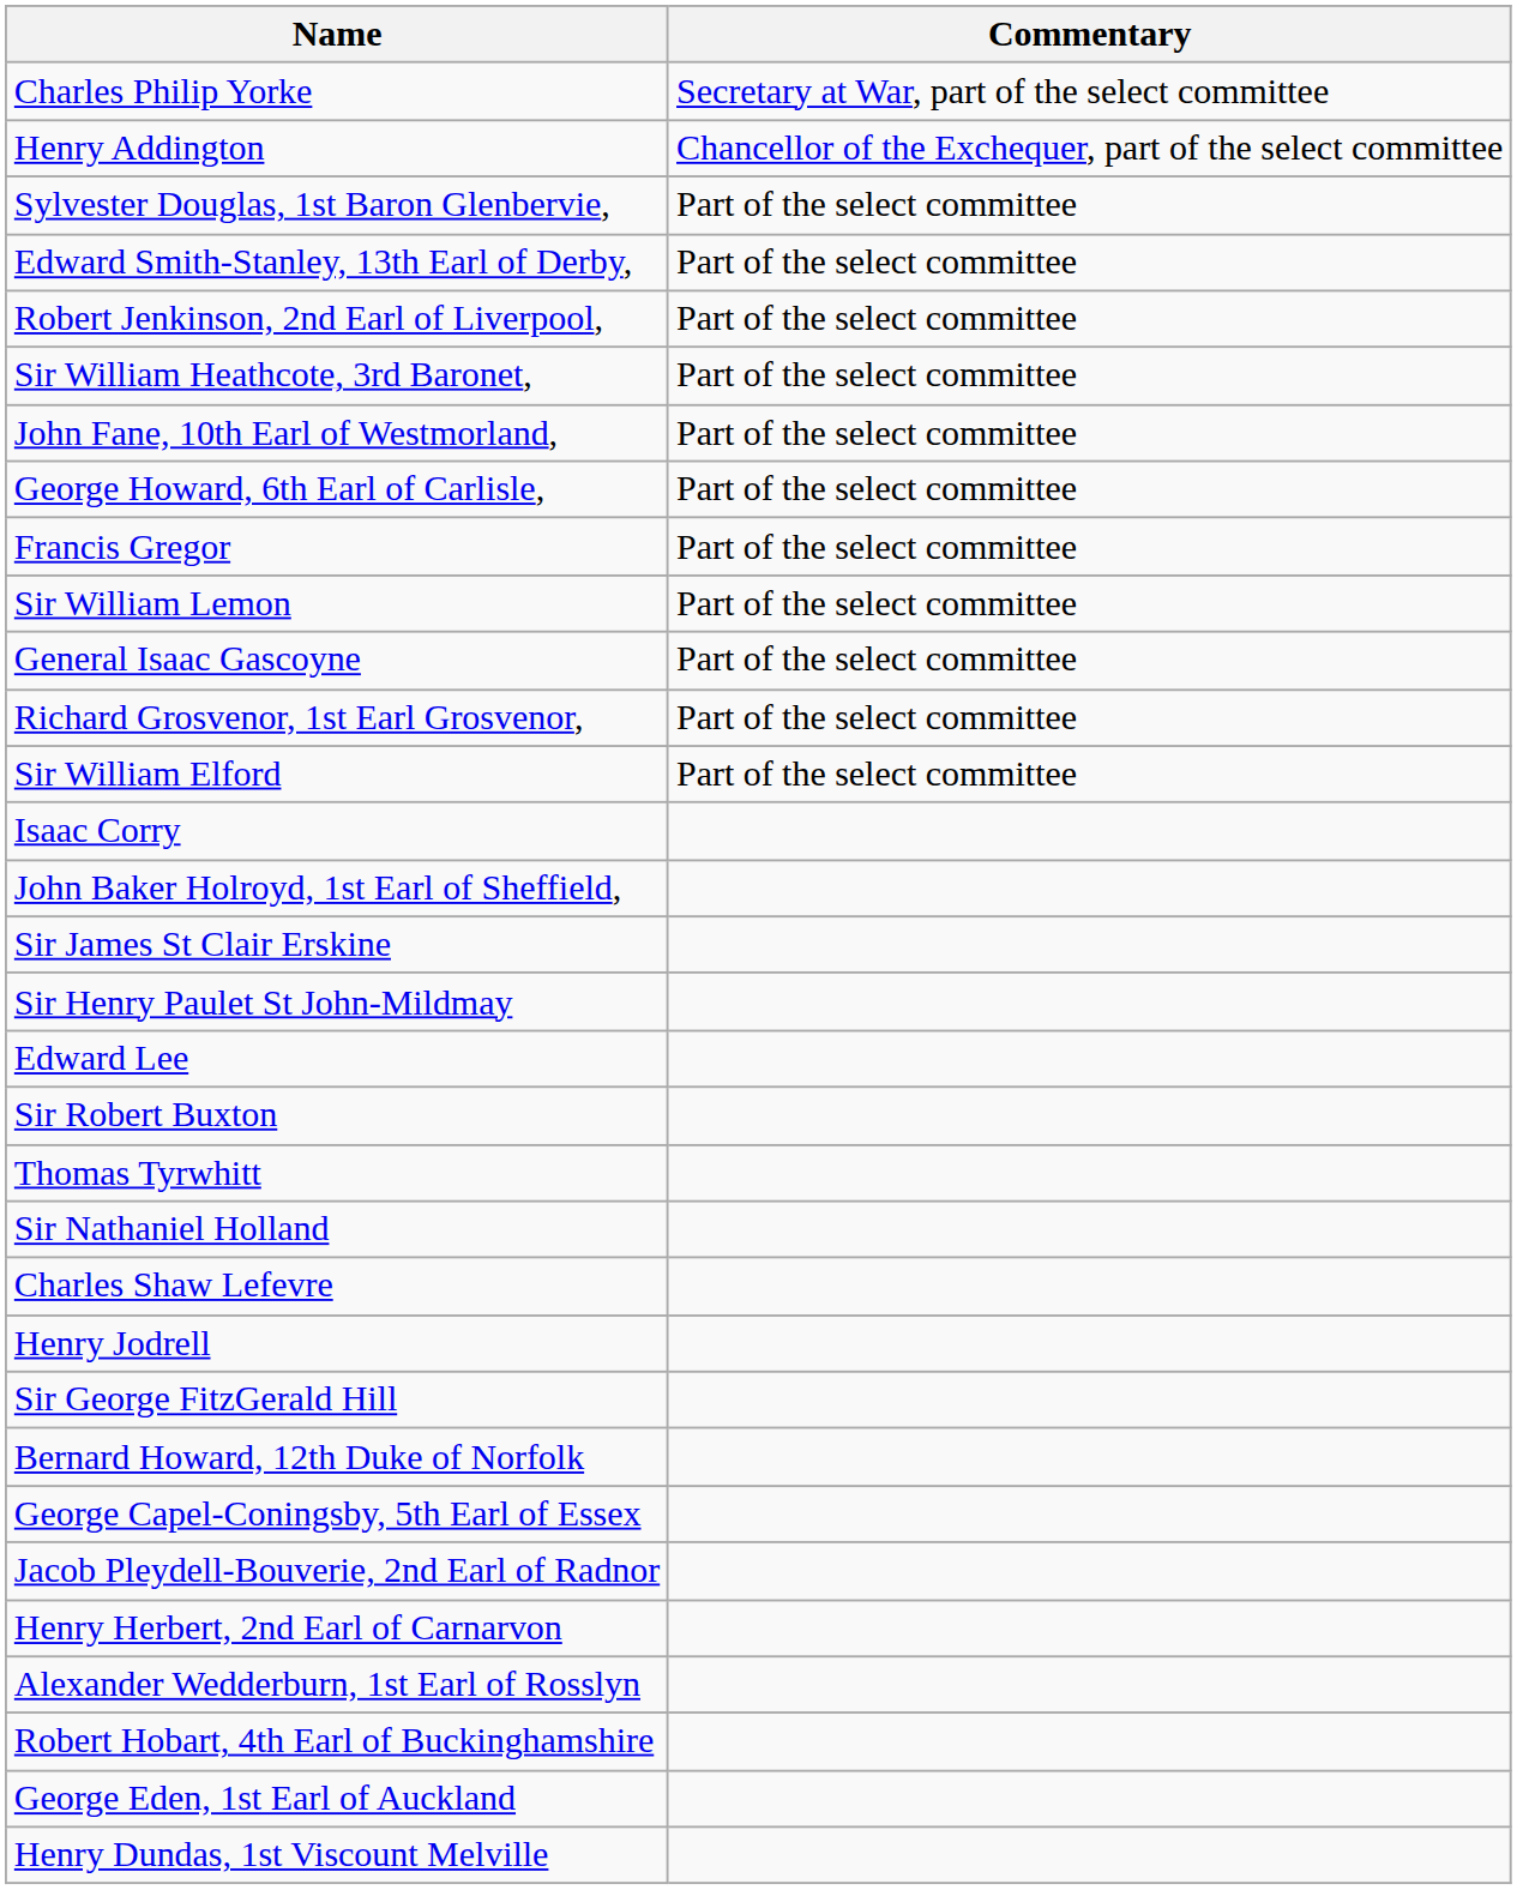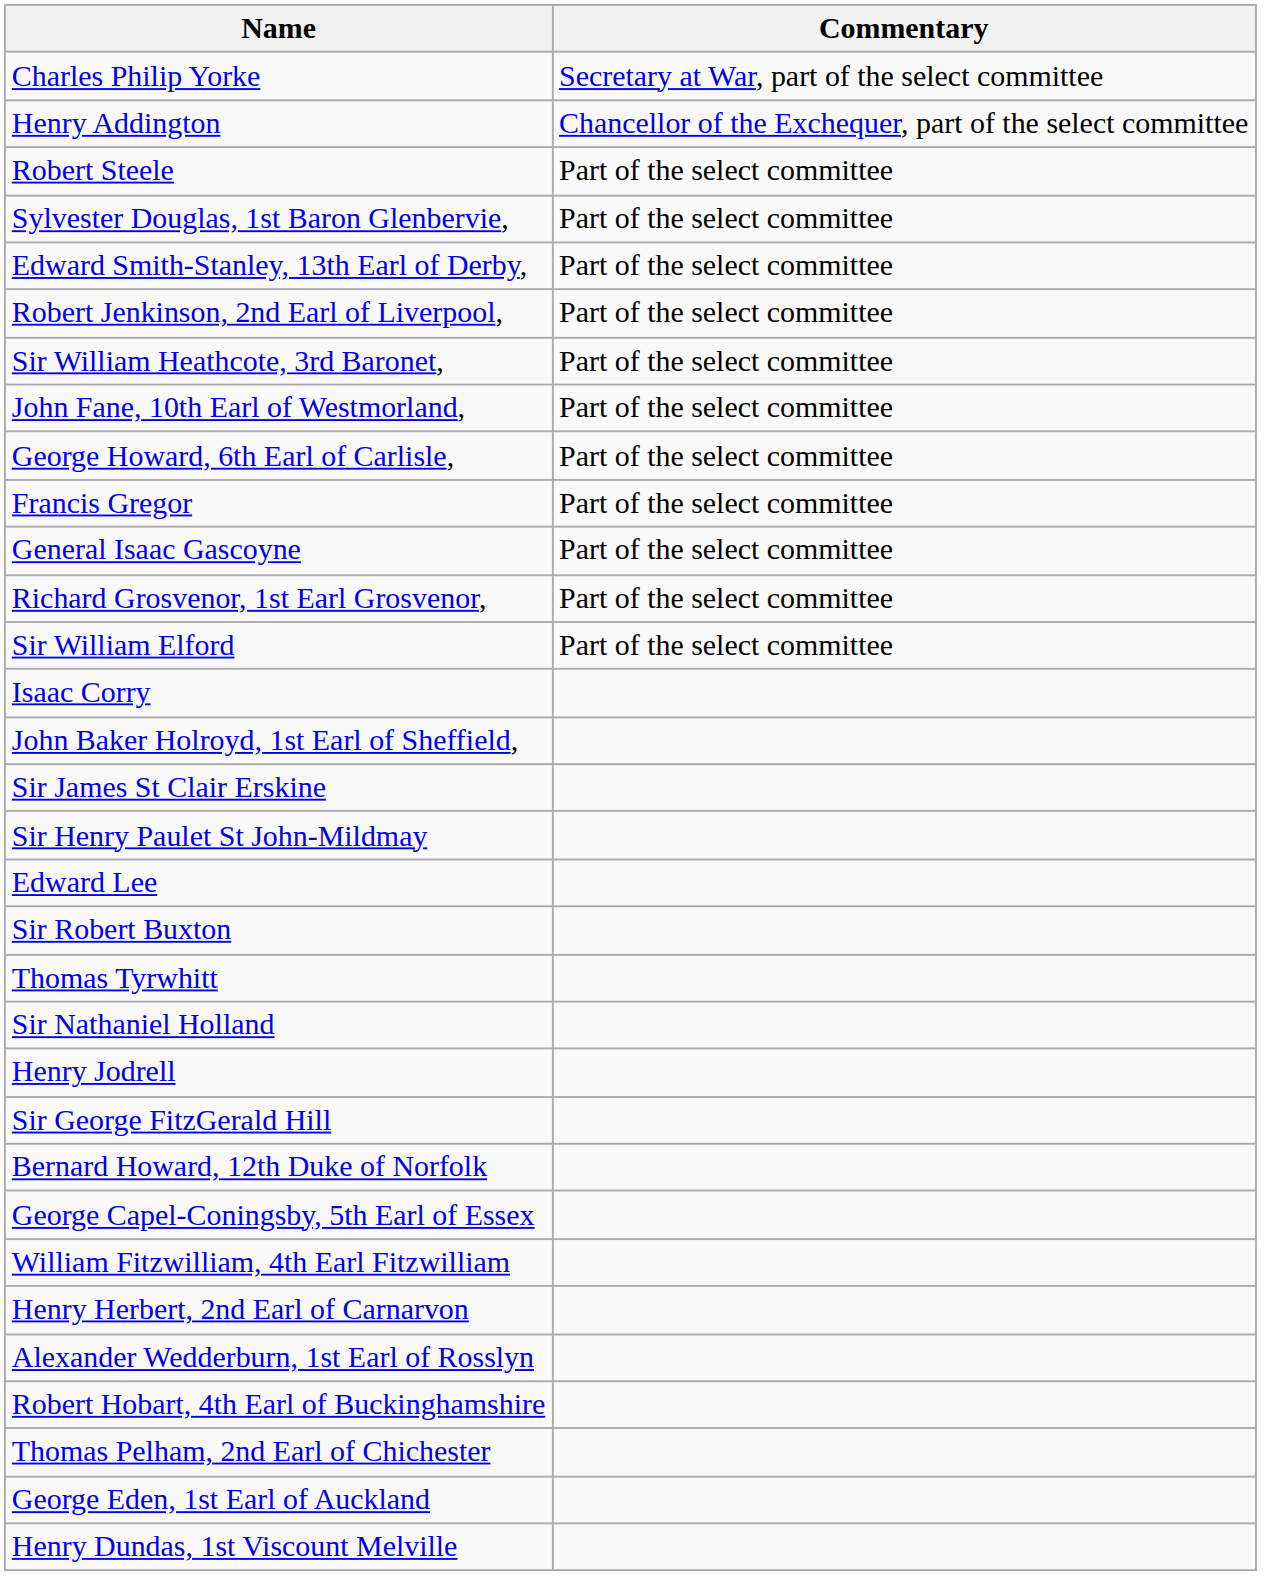+ row: Robert Steele | Part of the select committee
- row: Sir William Lemon | Part of the select committee
- row: Charles Shaw Lefevre
+ row: William Fitzwilliam, 4th Earl Fitzwilliam
- row: Jacob Pleydell-Bouverie, 2nd Earl of Radnor
+ row: Thomas Pelham, 2nd Earl of Chichester
